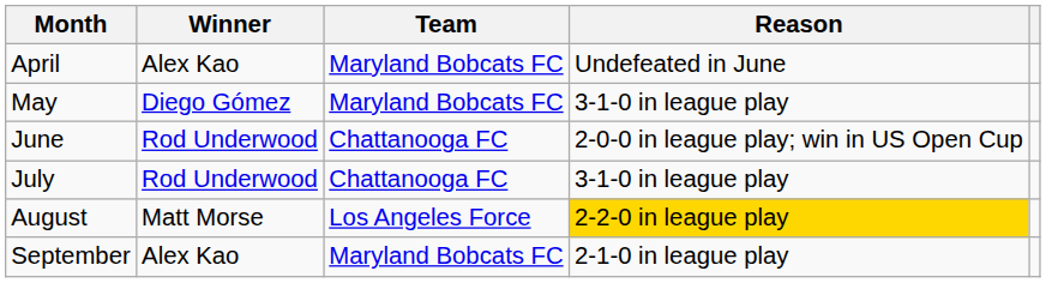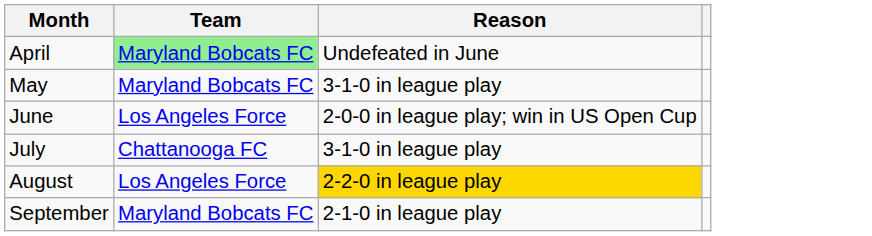- column: Winner | Alex Kao | Diego Gómez | Rod Underwood | Rod Underwood | Matt Morse | Alex Kao
April | Team: no background -> lightgreen background
June | Team: Chattanooga FC -> Los Angeles Force
